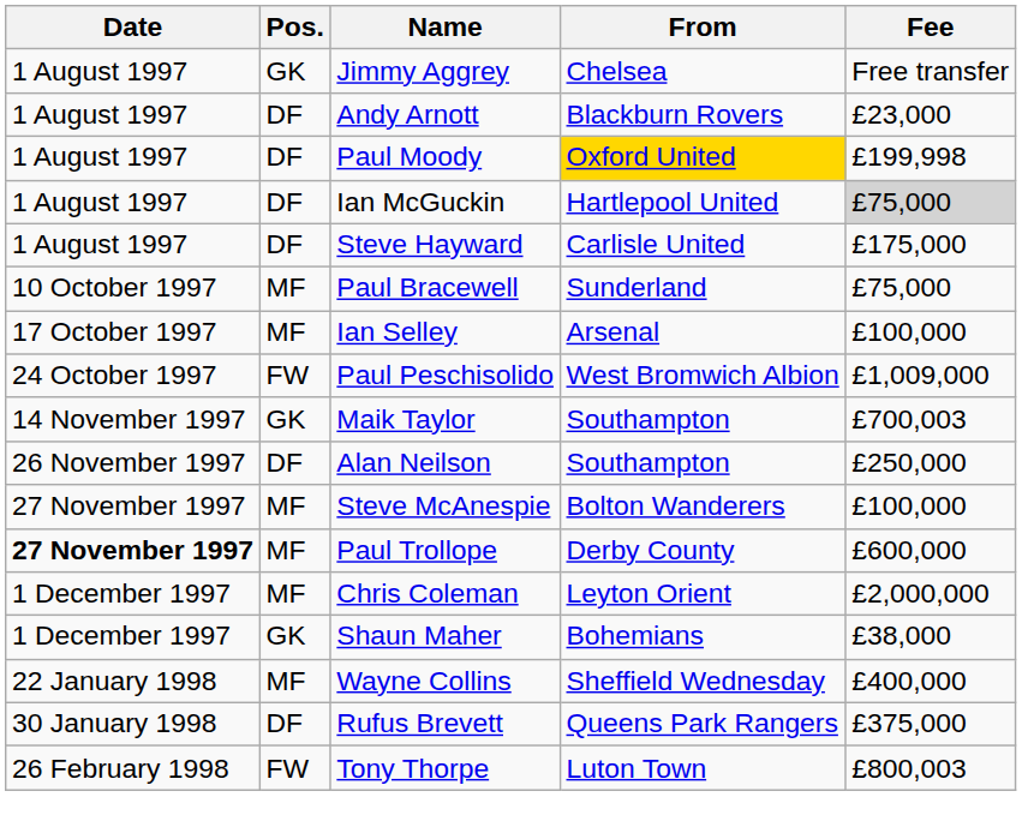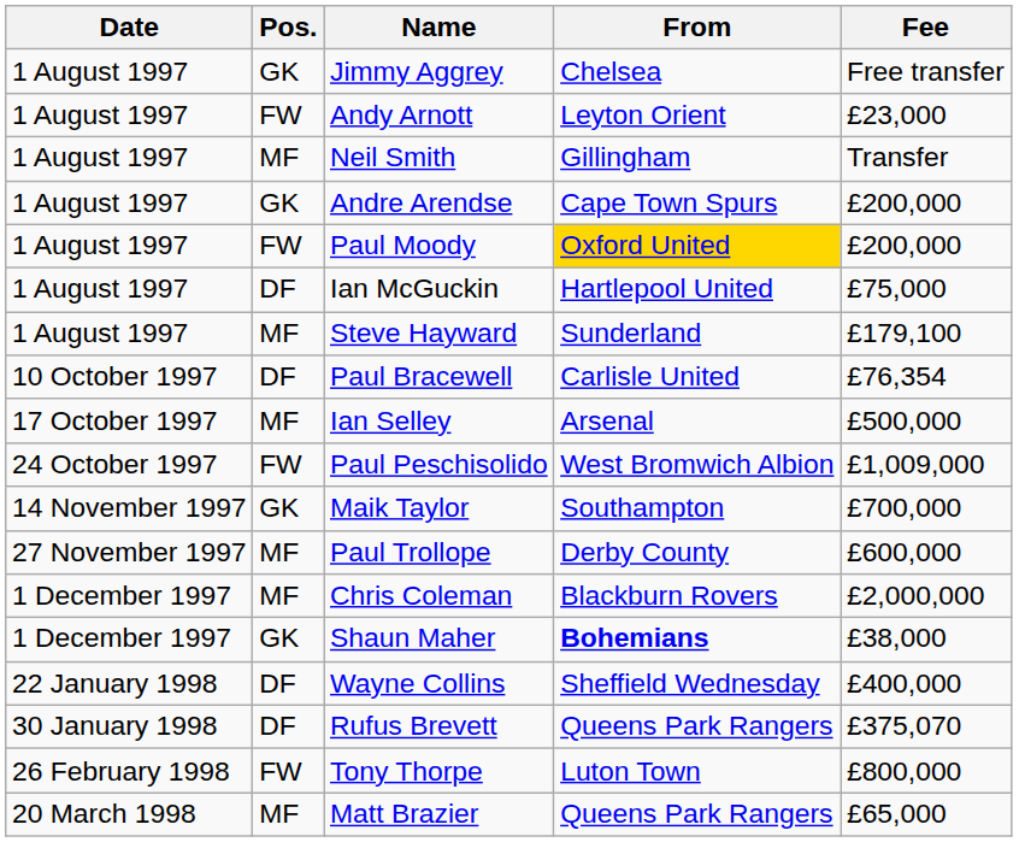Andy Arnott | Pos.: DF -> FW
Andy Arnott | From: Blackburn Rovers -> Leyton Orient
+ row: 1 August 1997 | MF | Neil Smith | Gillingham | Transfer
+ row: 1 August 1997 | GK | Andre Arendse | Cape Town Spurs | £200,000
Paul Moody | Pos.: DF -> FW
Paul Moody | Fee: £199,998 -> £200,000
Ian McGuckin | Fee: lightgrey background -> no background
Steve Hayward | Pos.: DF -> MF
Steve Hayward | From: Carlisle United -> Sunderland
Steve Hayward | Fee: £175,000 -> £179,100
Paul Bracewell | Pos.: MF -> DF
Paul Bracewell | From: Sunderland -> Carlisle United
Paul Bracewell | Fee: £75,000 -> £76,354
Ian Selley | Fee: £100,000 -> £500,000
Maik Taylor | Fee: £700,003 -> £700,000
- row: 26 November 1997 | DF | Alan Neilson | Southampton | £250,000
- row: 27 November 1997 | MF | Steve McAnespie | Bolton Wanderers | £100,000
Paul Trollope | Date: bold -> normal
Chris Coleman | From: Leyton Orient -> Blackburn Rovers
Shaun Maher | From: normal -> bold
Wayne Collins | Pos.: MF -> DF
Rufus Brevett | Fee: £375,000 -> £375,070
Tony Thorpe | Fee: £800,003 -> £800,000
+ row: 20 March 1998 | MF | Matt Brazier | Queens Park Rangers | £65,000
